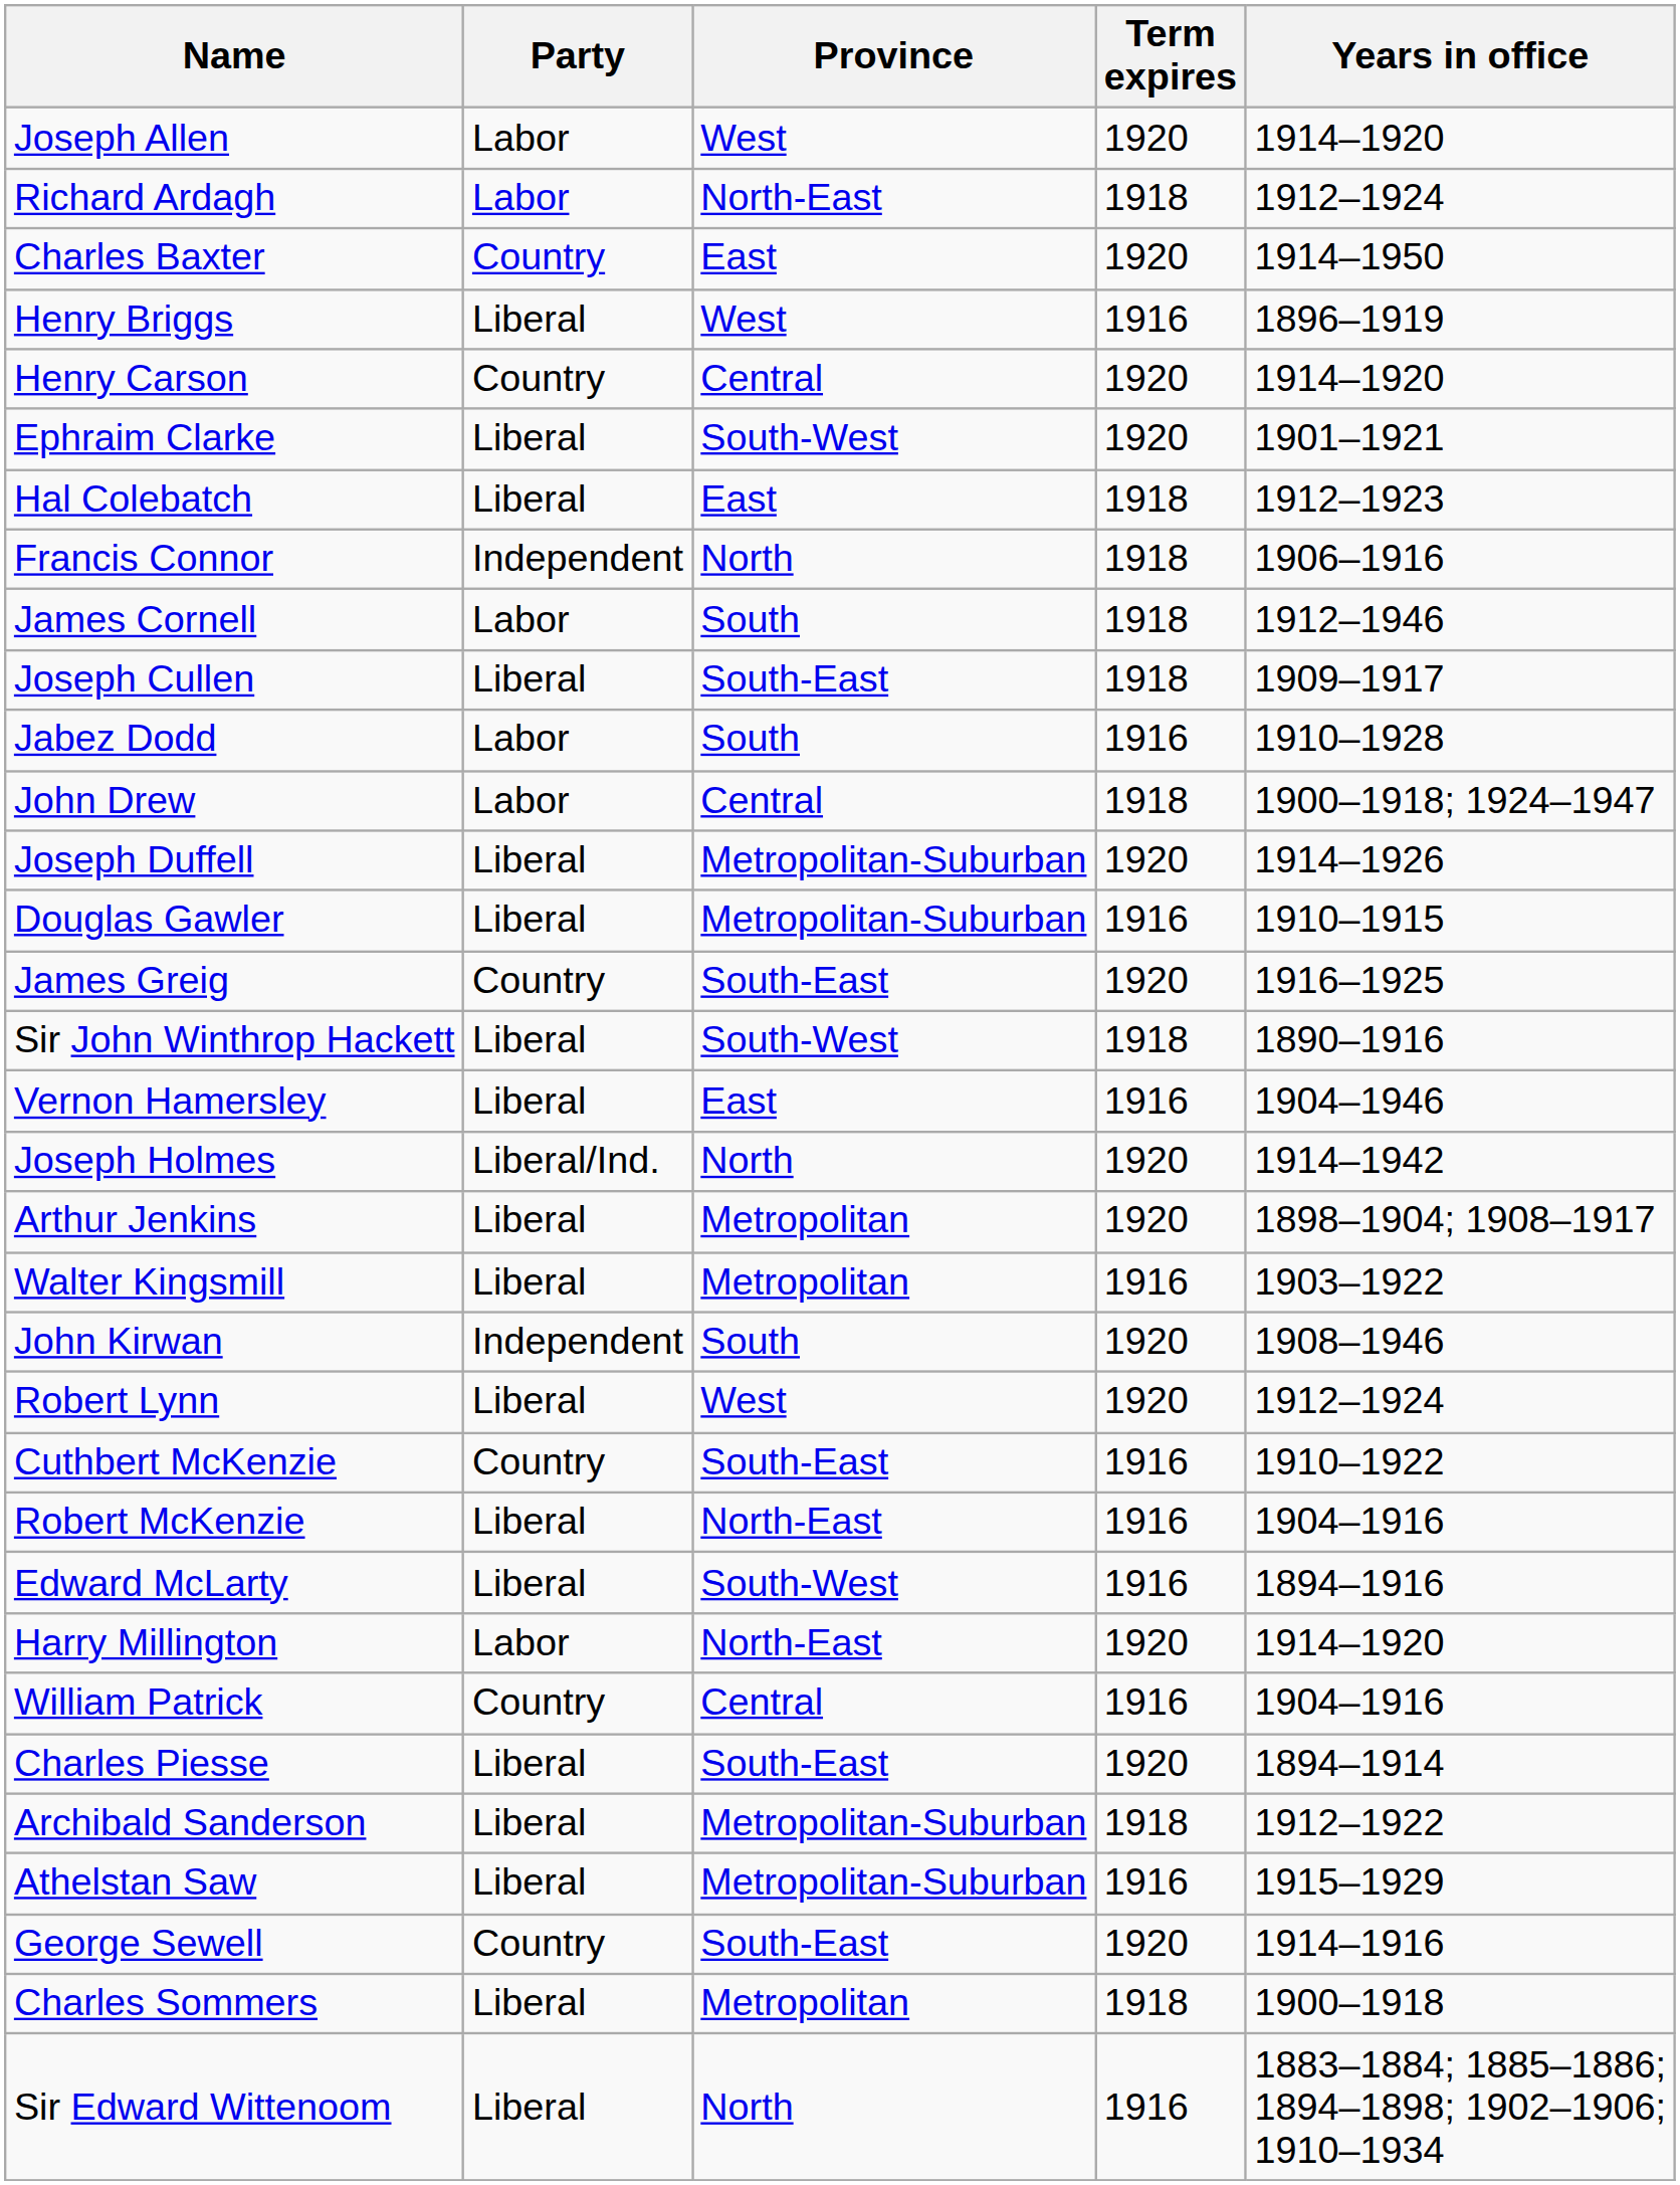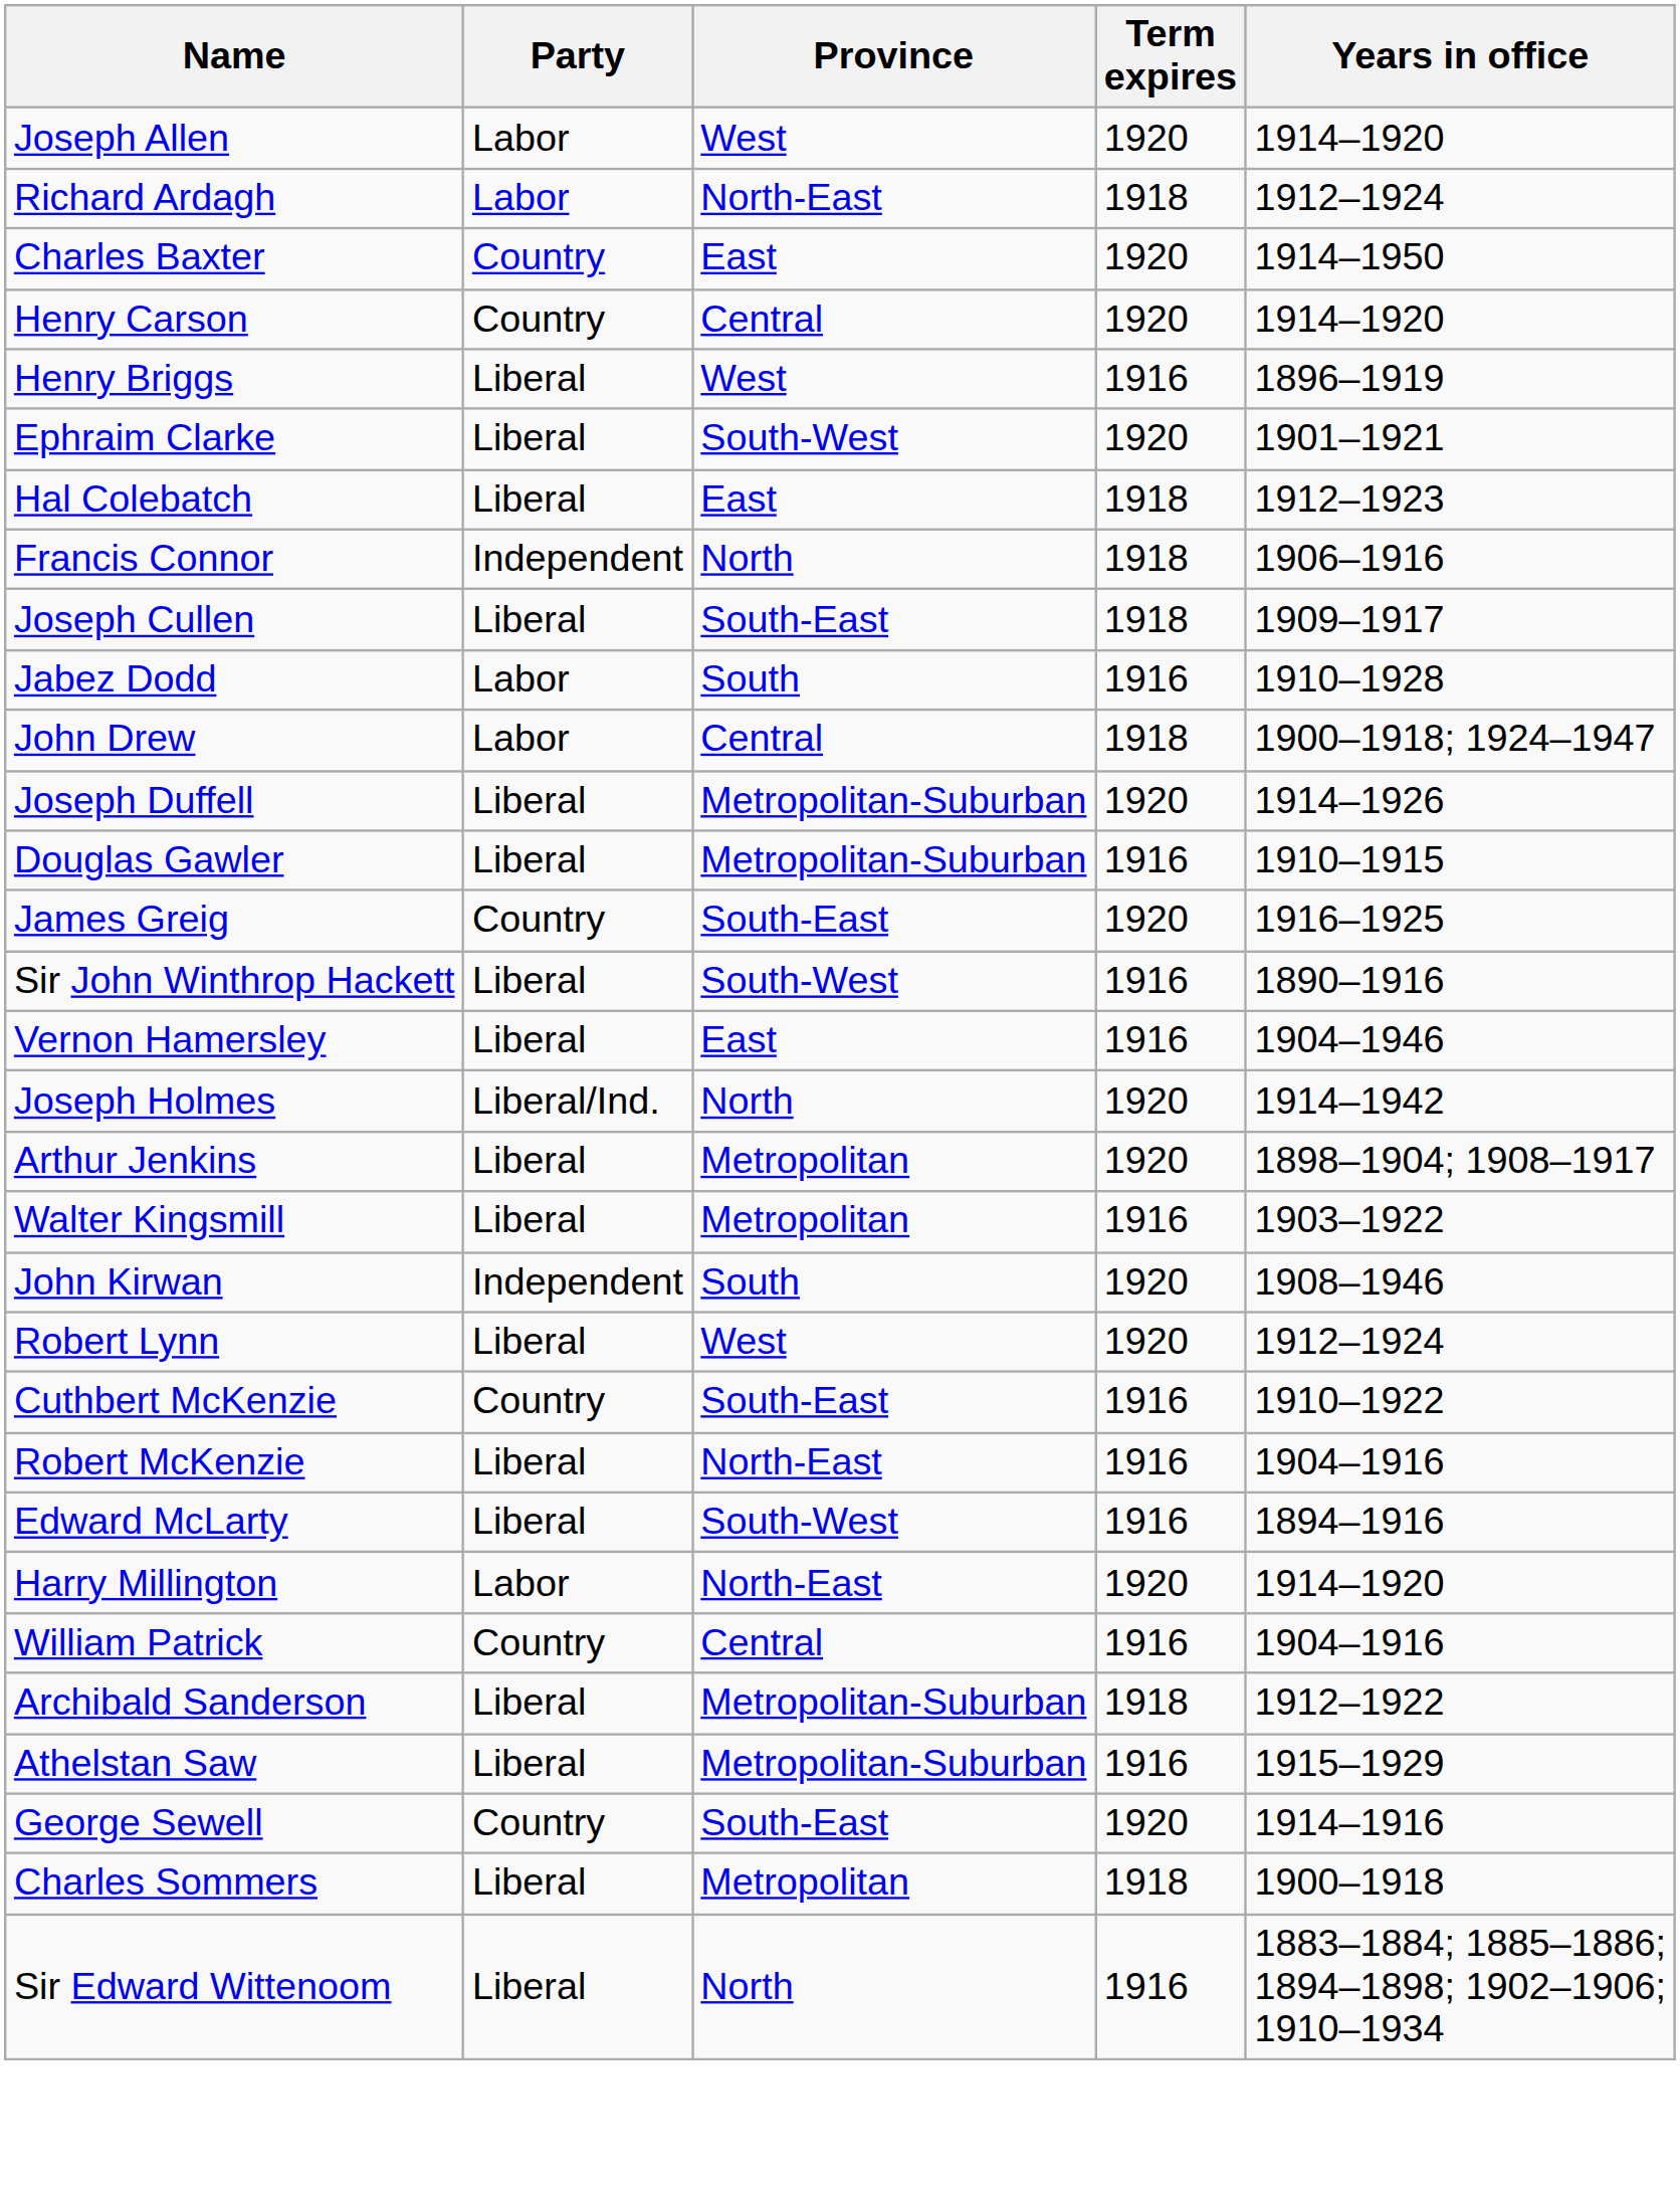rows swapped: Henry Briggs <-> Henry Carson
- row: James Cornell | Labor | South | 1918 | 1912–1946
Sir John Winthrop Hackett | Term expires: 1918 -> 1916
- row: Charles Piesse | Liberal | South-East | 1920 | 1894–1914
